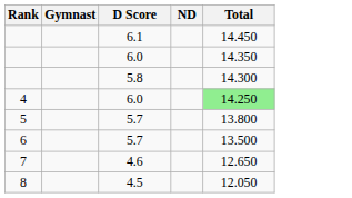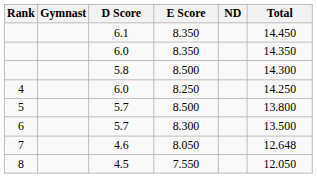+ column: E Score | 8.350 | 8.350 | 8.500 | 8.250 | 8.500 | 8.300 | 8.050 | 7.550
4 | Total: lightgreen background -> no background
7 | Total: 12.650 -> 12.648
